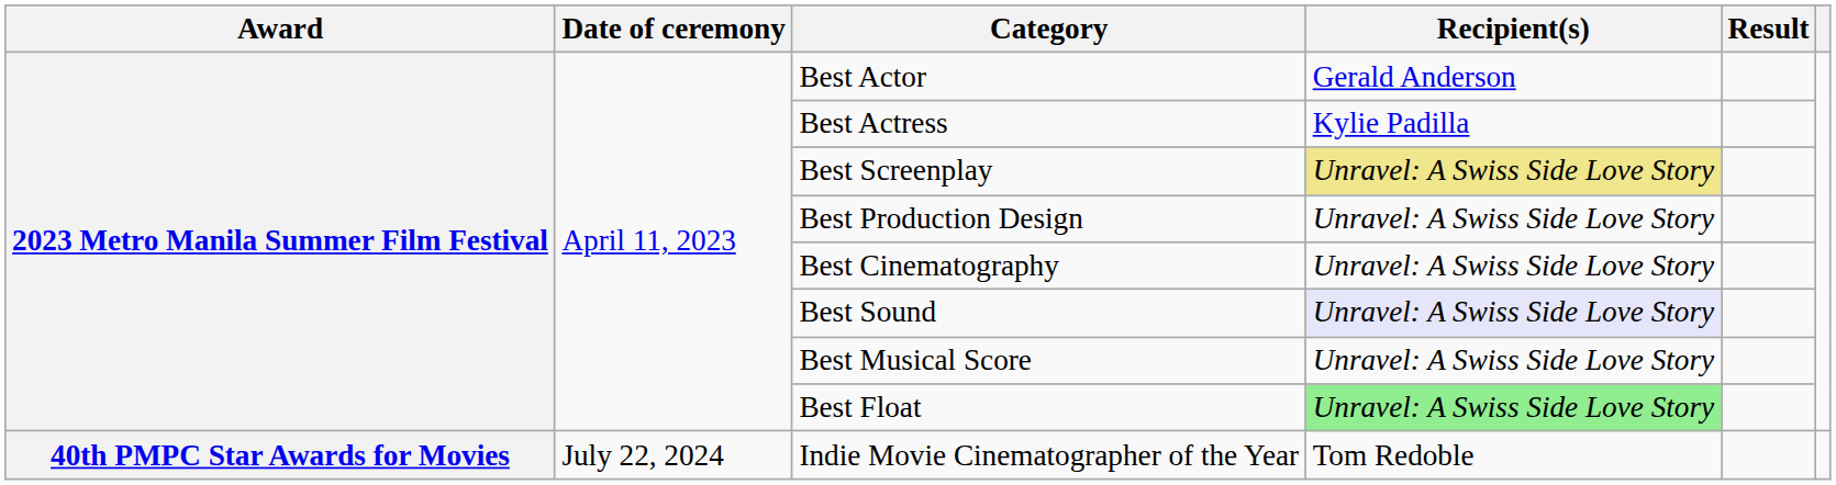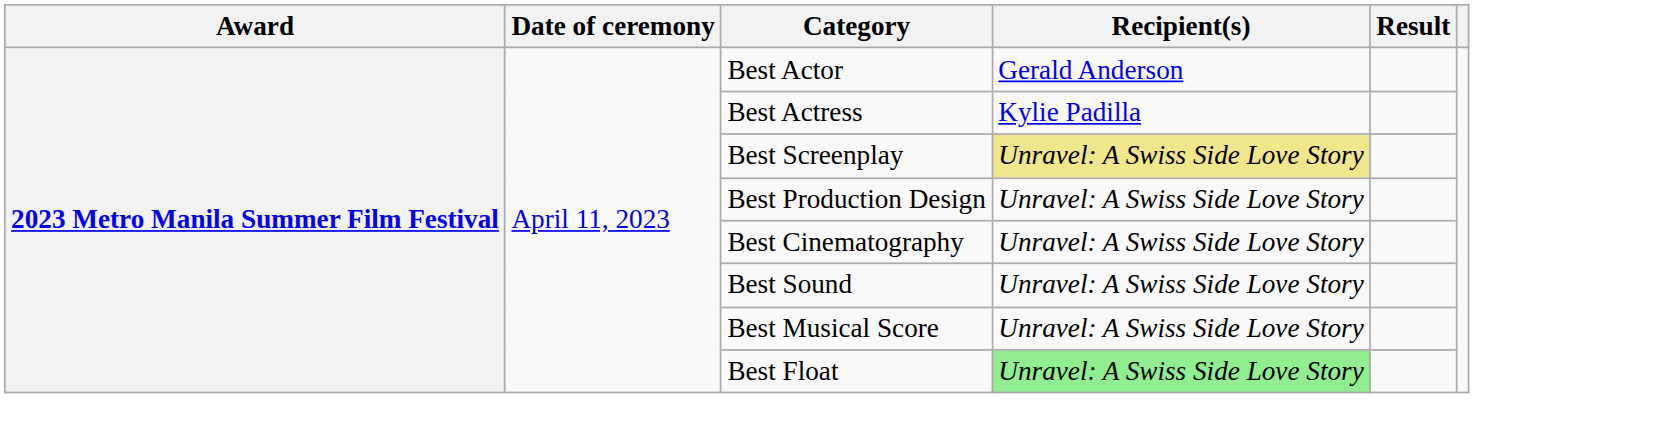Best Sound | Recipient(s): lavender background -> no background
- row: 40th PMPC Star Awards for Movies | July 22, 2024 | Indie Movie Cinematographer of the Year | Tom Redoble
